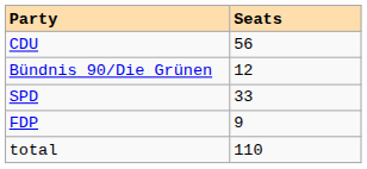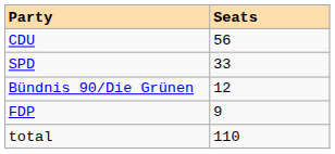rows swapped: SPD <-> Bündnis 90/Die Grünen
